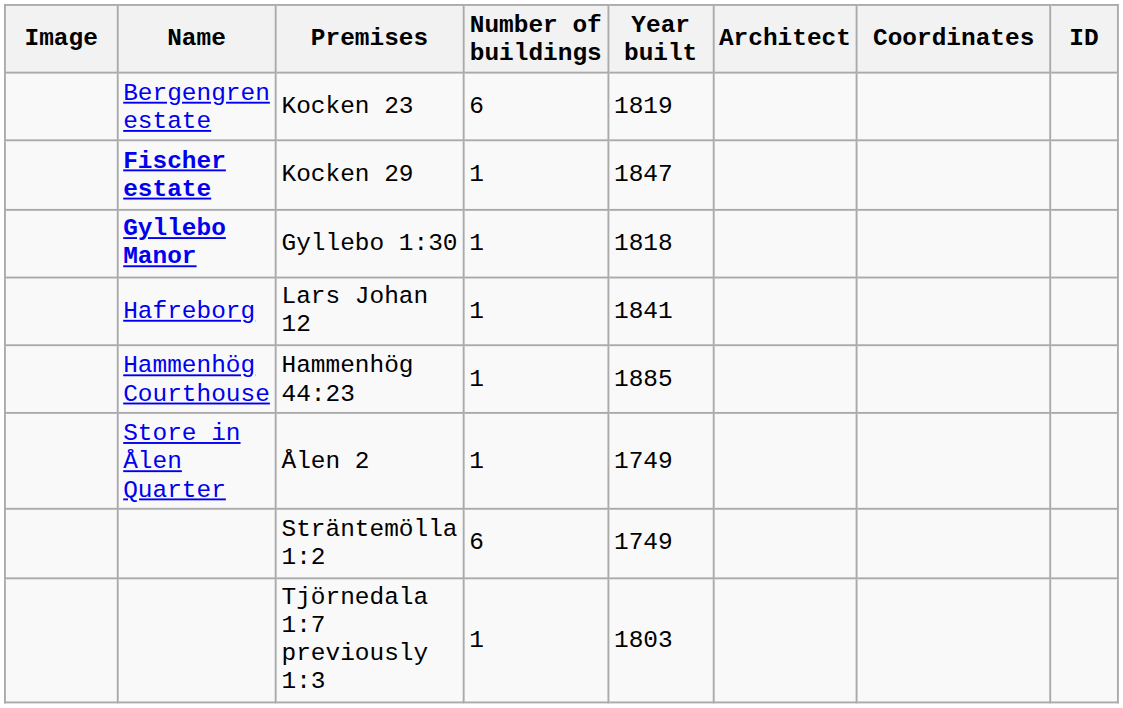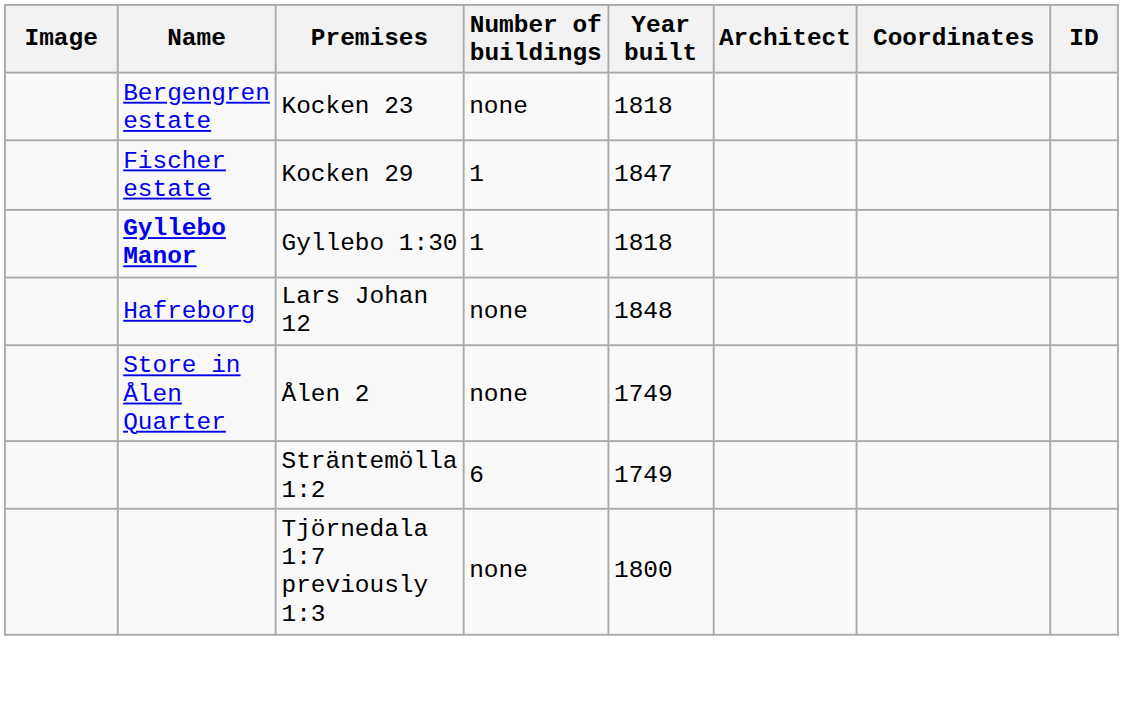Kocken 23 | Number of buildings: 6 -> none
Kocken 23 | Year built: 1819 -> 1818
Kocken 29 | Name: bold -> normal
Lars Johan 12 | Number of buildings: 1 -> none
Lars Johan 12 | Year built: 1841 -> 1848
- row: Hammenhög Courthouse | Hammenhög 44:23 | 1 | 1885
Ålen 2 | Number of buildings: 1 -> none
Tjörnedala 1:7 previously 1:3 | Number of buildings: 1 -> none
Tjörnedala 1:7 previously 1:3 | Year built: 1803 -> 1800
